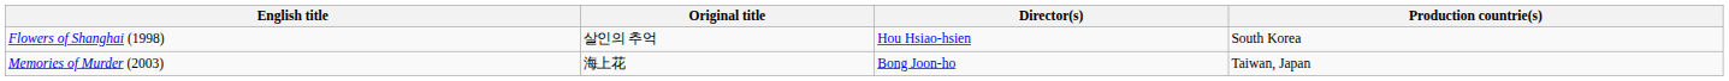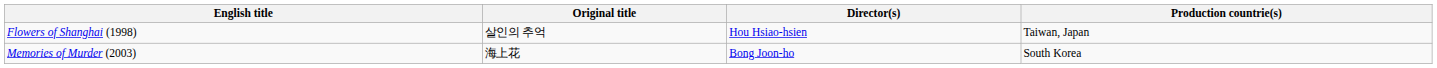Flowers of Shanghai (1998) | Production countrie(s): South Korea -> Taiwan, Japan
Memories of Murder (2003) | Production countrie(s): Taiwan, Japan -> South Korea
